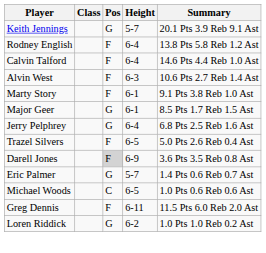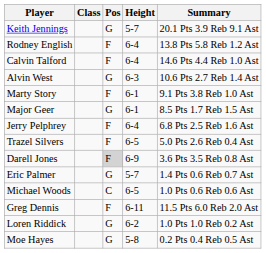Alvin West | Pos: F -> G
Jerry Pelphrey | Pos: G -> F
+ row: Moe Hayes | G | 5-8 | 0.2 Pts 0.4 Reb 0.5 Ast
